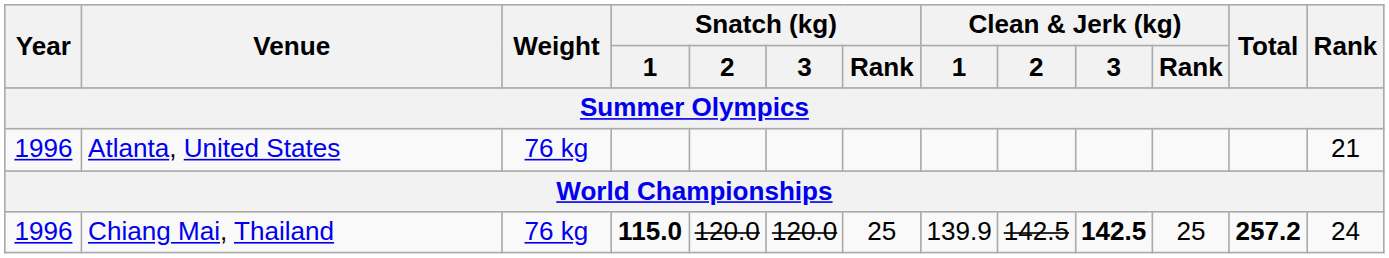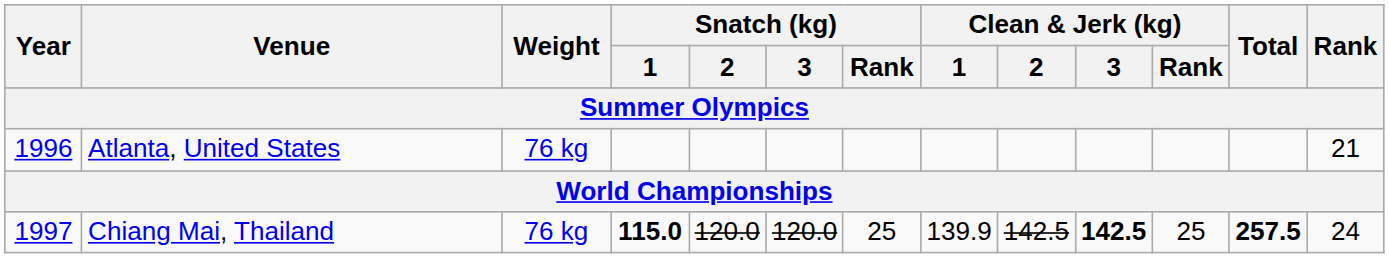Chiang Mai, Thailand | Year: 1996 -> 1997
Chiang Mai, Thailand | Total: 257.2 -> 257.5
